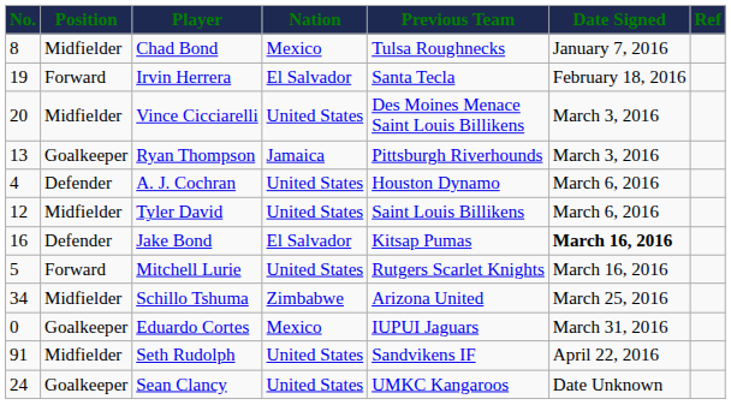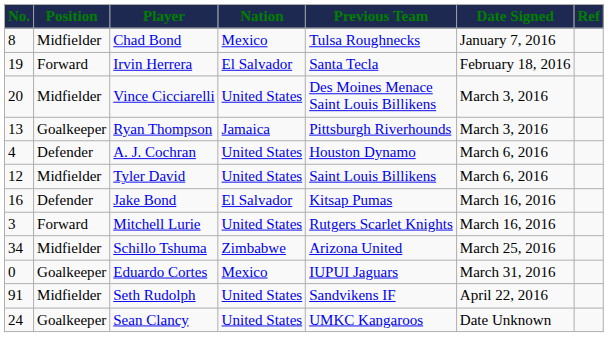Jake Bond | Date Signed: bold -> normal
Mitchell Lurie | No.: 5 -> 3
